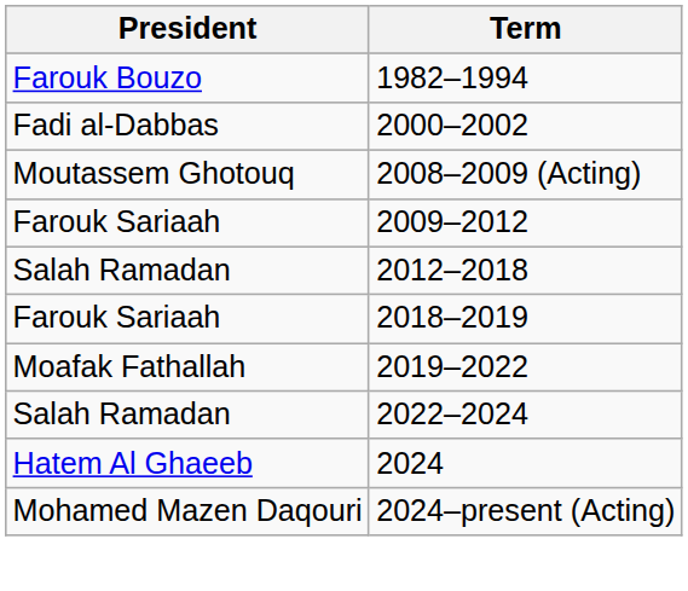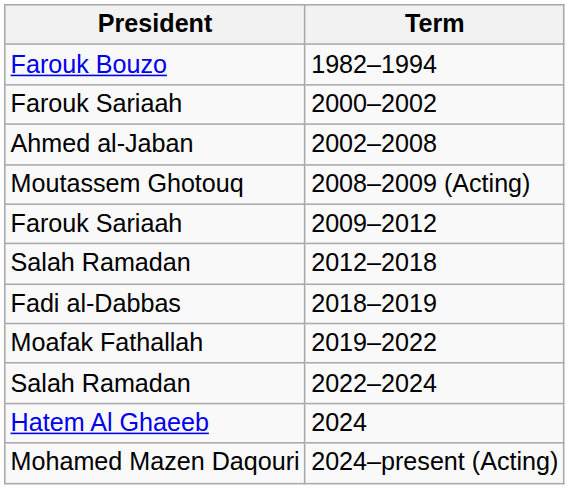2000–2002 | President: Fadi al-Dabbas -> Farouk Sariaah
+ row: Ahmed al-Jaban | 2002–2008
2018–2019 | President: Farouk Sariaah -> Fadi al-Dabbas
